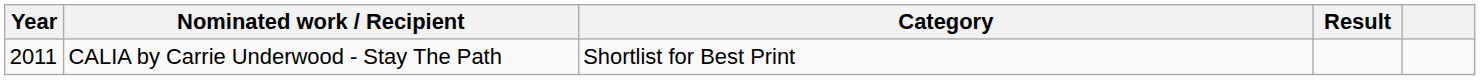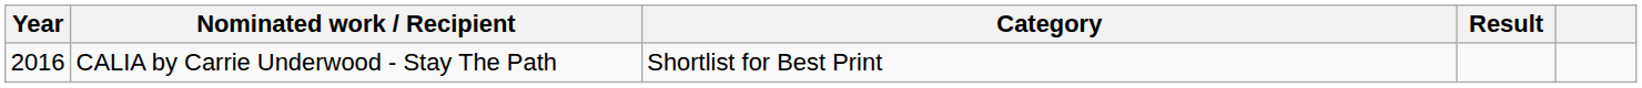CALIA by Carrie Underwood - Stay The Path | Year: 2011 -> 2016
